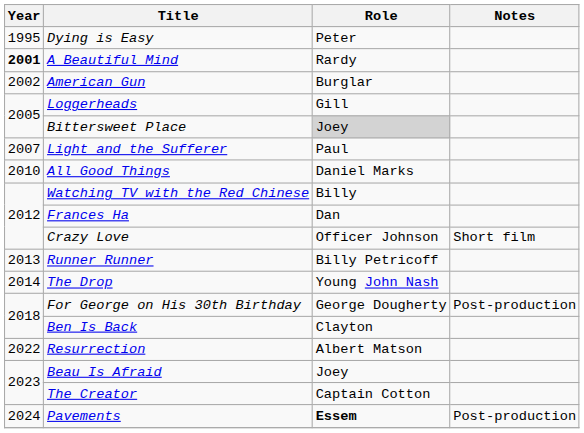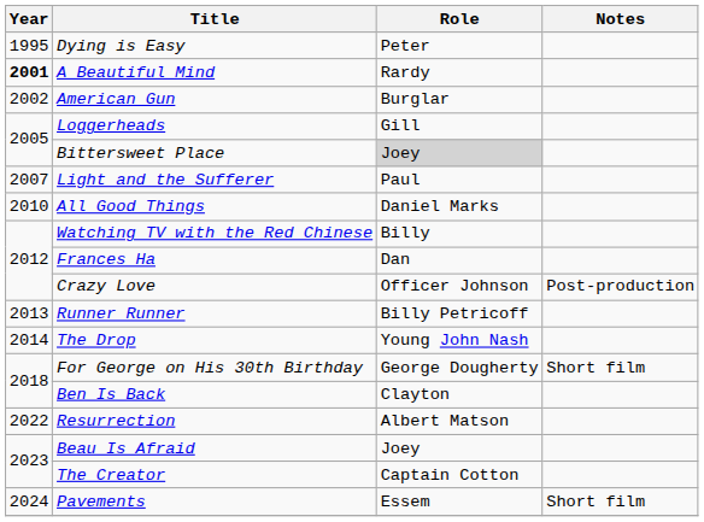Crazy Love | Notes: Short film -> Post-production
For George on His 30th Birthday | Notes: Post-production -> Short film
Pavements | Role: bold -> normal
Pavements | Notes: Post-production -> Short film
